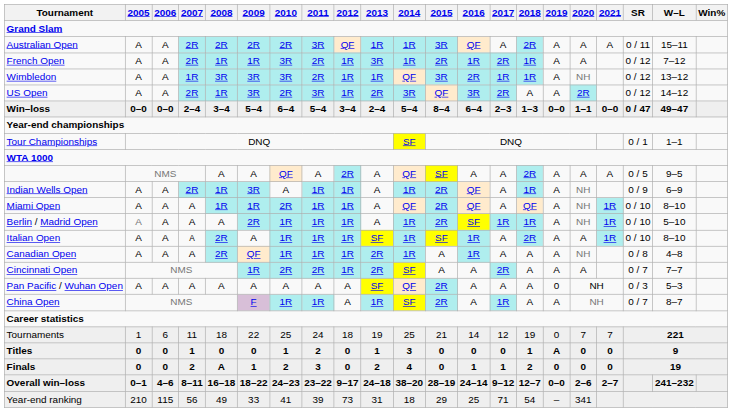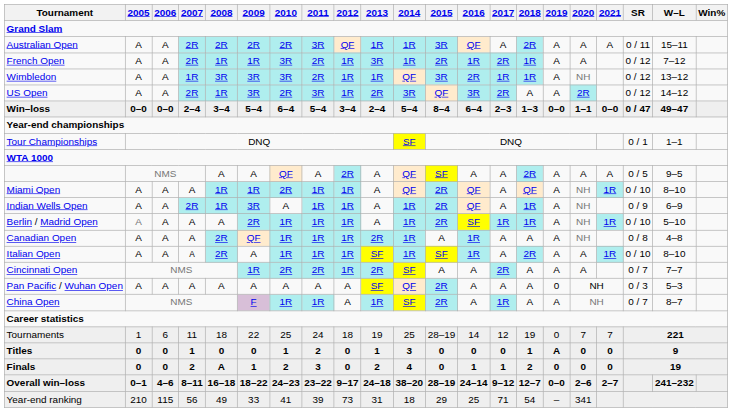rows swapped: Indian Wells Open <-> Miami Open
rows swapped: Italian Open <-> Canadian Open
Tournaments | 2015: 21 -> 28–19
